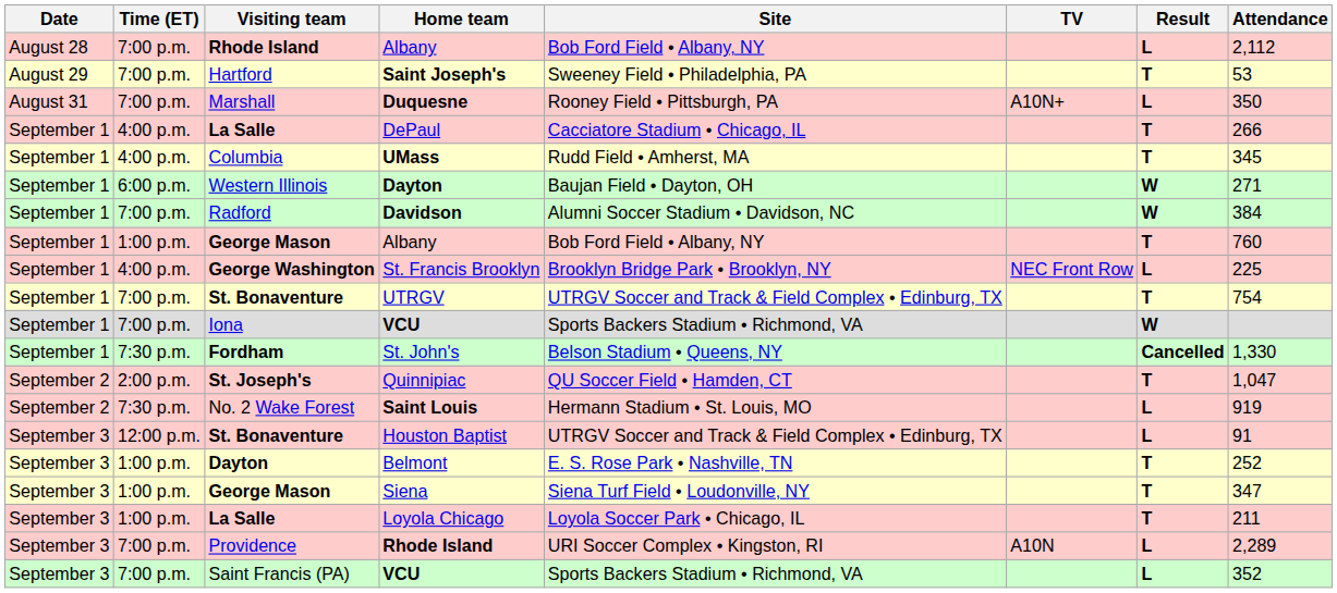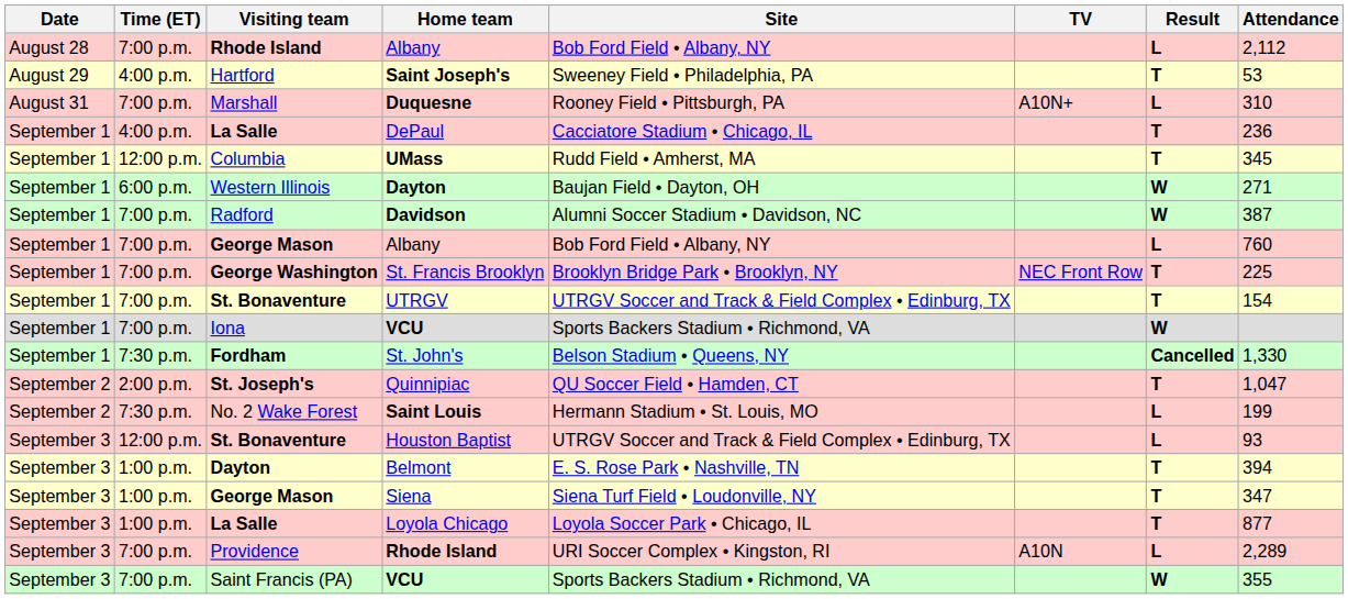Saint Joseph's | Time (ET): 7:00 p.m. -> 4:00 p.m.
Duquesne | Attendance: 350 -> 310
DePaul | Attendance: 266 -> 236
UMass | Time (ET): 4:00 p.m. -> 12:00 p.m.
Davidson | Attendance: 384 -> 387
George Mason / Albany | Time (ET): 1:00 p.m. -> 7:00 p.m.
George Mason / Albany | Result: T -> L
St. Francis Brooklyn | Time (ET): 4:00 p.m. -> 7:00 p.m.
St. Francis Brooklyn | Result: L -> T
UTRGV | Attendance: 754 -> 154
Saint Louis | Attendance: 919 -> 199
Houston Baptist | Attendance: 91 -> 93
Belmont | Attendance: 252 -> 394
Loyola Chicago | Attendance: 211 -> 877
Saint Francis (PA) / VCU | Result: L -> W
Saint Francis (PA) / VCU | Attendance: 352 -> 355
